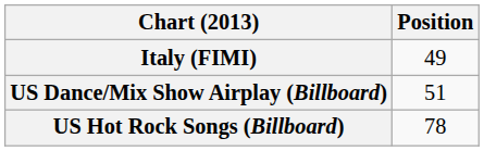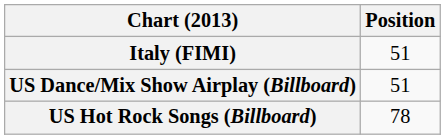Italy (FIMI) | Position: 49 -> 51
